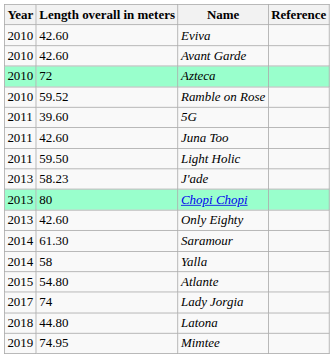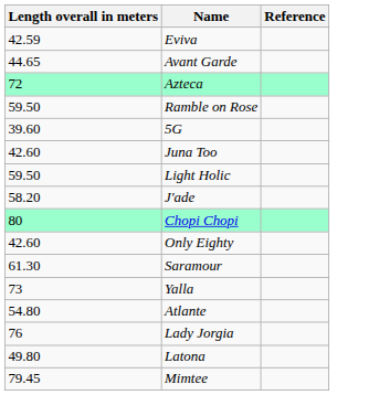- column: Year | 2010 | 2010 | 2010 | 2010 | 2011 | 2011 | 2011 | 2013 | 2013 | 2013 | 2014 | 2014 | 2015 | 2017 | 2018 | 2019
Eviva | Length overall in meters: 42.60 -> 42.59
Avant Garde | Length overall in meters: 42.60 -> 44.65
Ramble on Rose | Length overall in meters: 59.52 -> 59.50
J'ade | Length overall in meters: 58.23 -> 58.20
Yalla | Length overall in meters: 58 -> 73
Lady Jorgia | Length overall in meters: 74 -> 76
Latona | Length overall in meters: 44.80 -> 49.80
Mimtee | Length overall in meters: 74.95 -> 79.45
